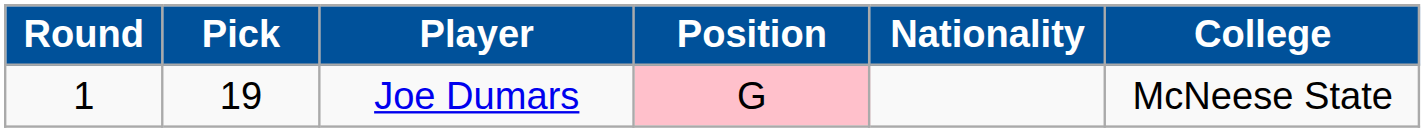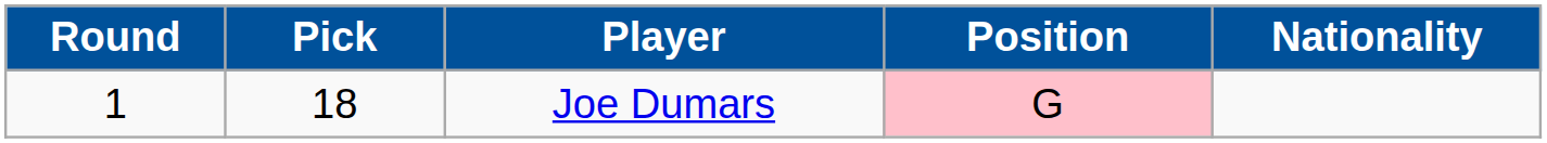- column: College | McNeese State
Joe Dumars | Pick: 19 -> 18
